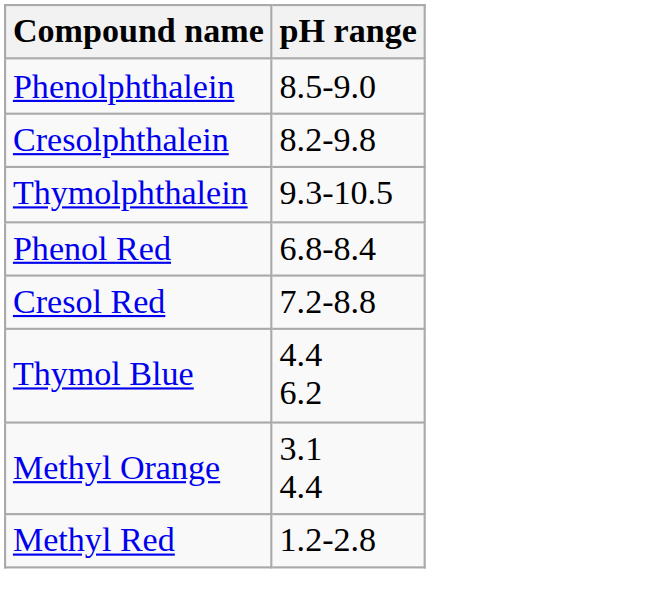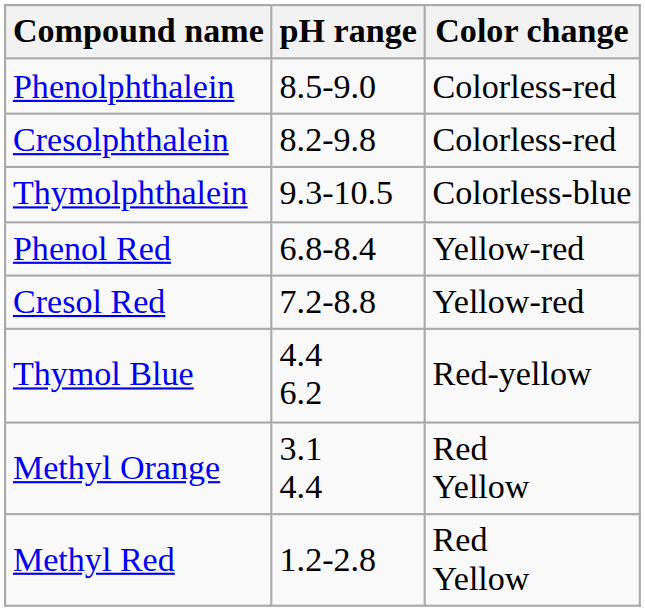+ column: Color change | Colorless-red | Colorless-red | Colorless-blue | Yellow-red | Yellow-red | Red-yellow | Red Yellow | Red Yellow
